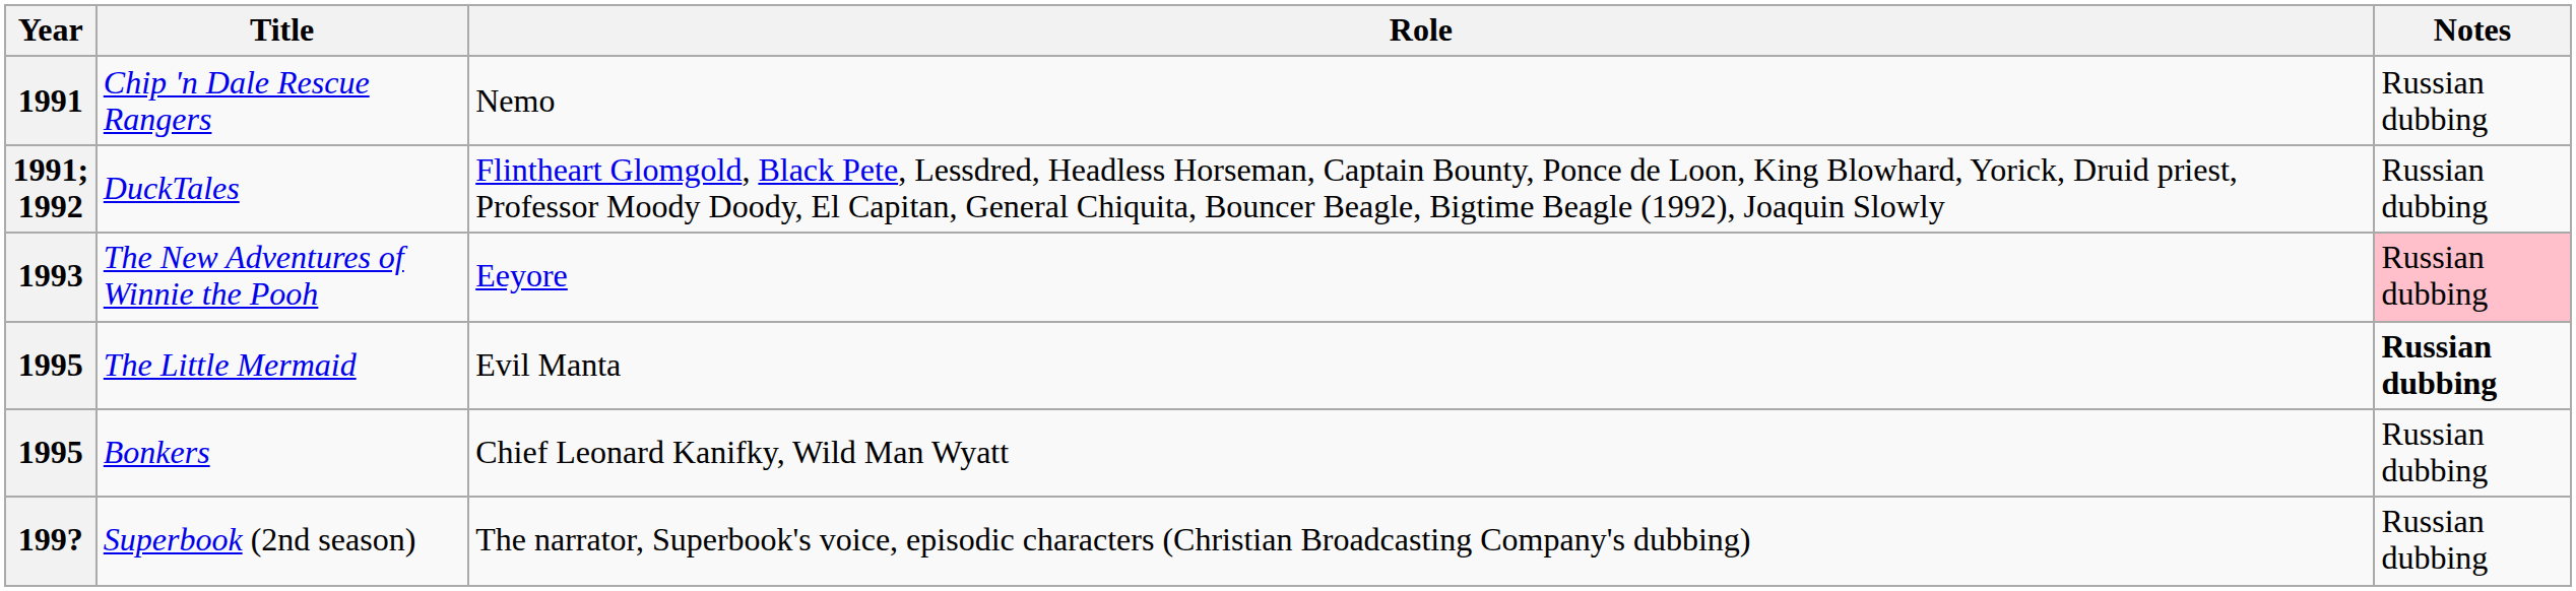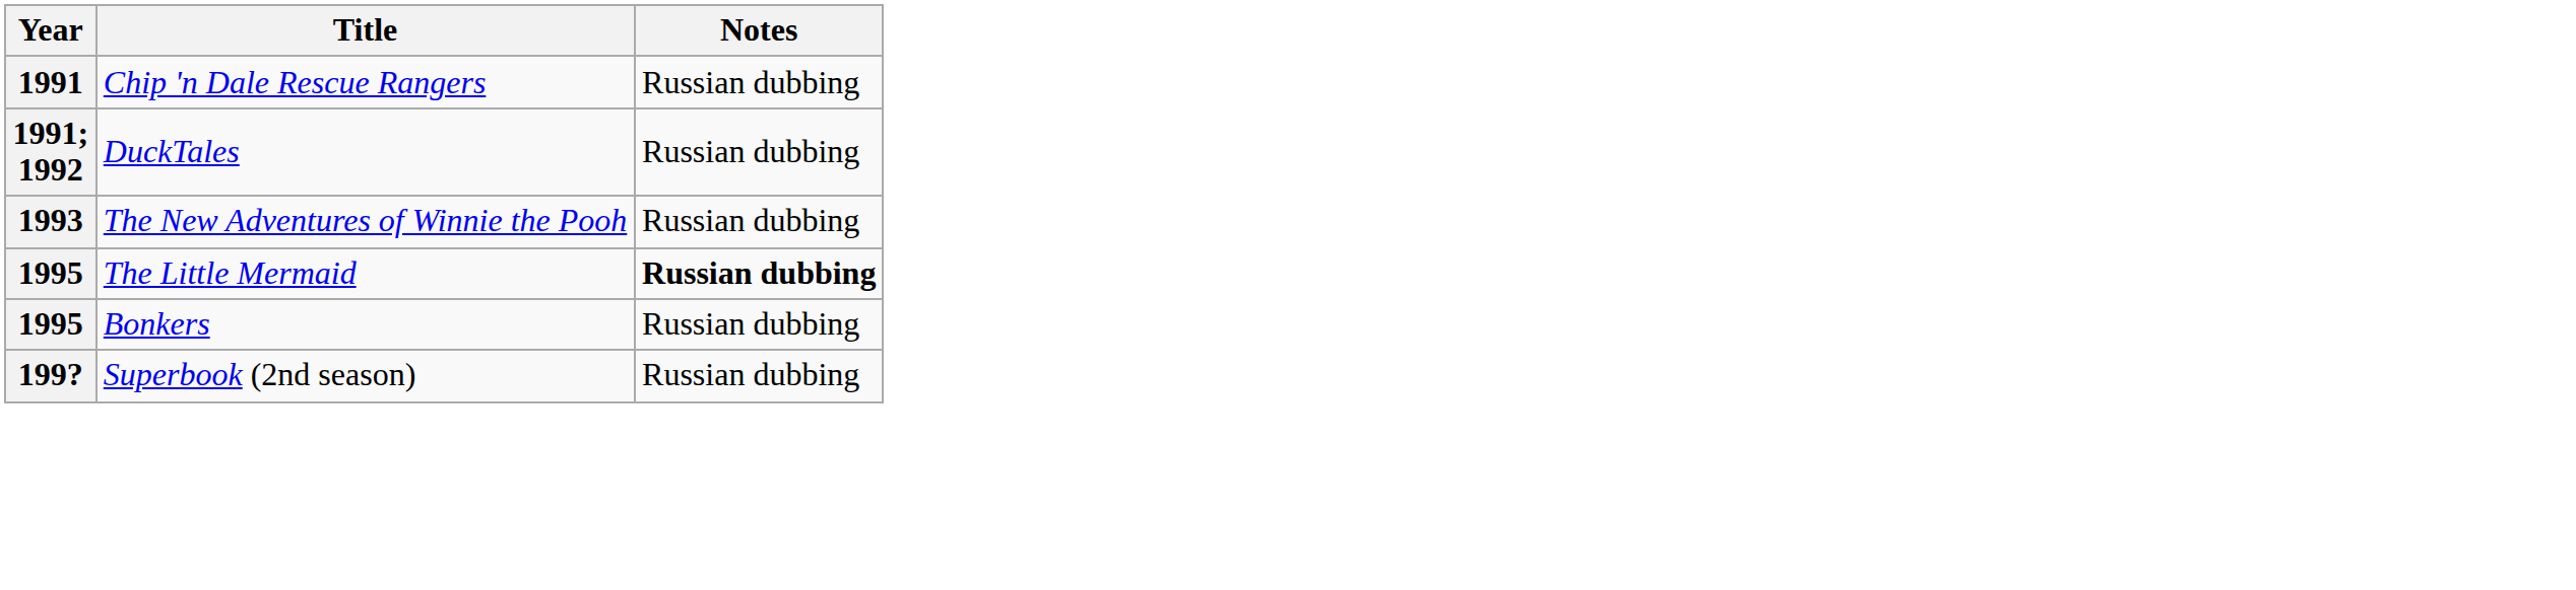- column: Role | Nemo | Flintheart Glomgold, Black Pete, Lessdred, Headless Horseman, Captain Bounty, Ponce de Loon, King Blowhard, Yorick, Druid priest, Professor Moody Doody, El Capitan, General Chiquita, Bouncer Beagle, Bigtime Beagle (1992), Joaquin Slowly | Eeyore | Evil Manta | Chief Leonard Kanifky, Wild Man Wyatt | The narrator, Superbook's voice, episodic characters (Christian Broadcasting Company's dubbing)
The New Adventures of Winnie the Pooh | Notes: pink background -> no background
